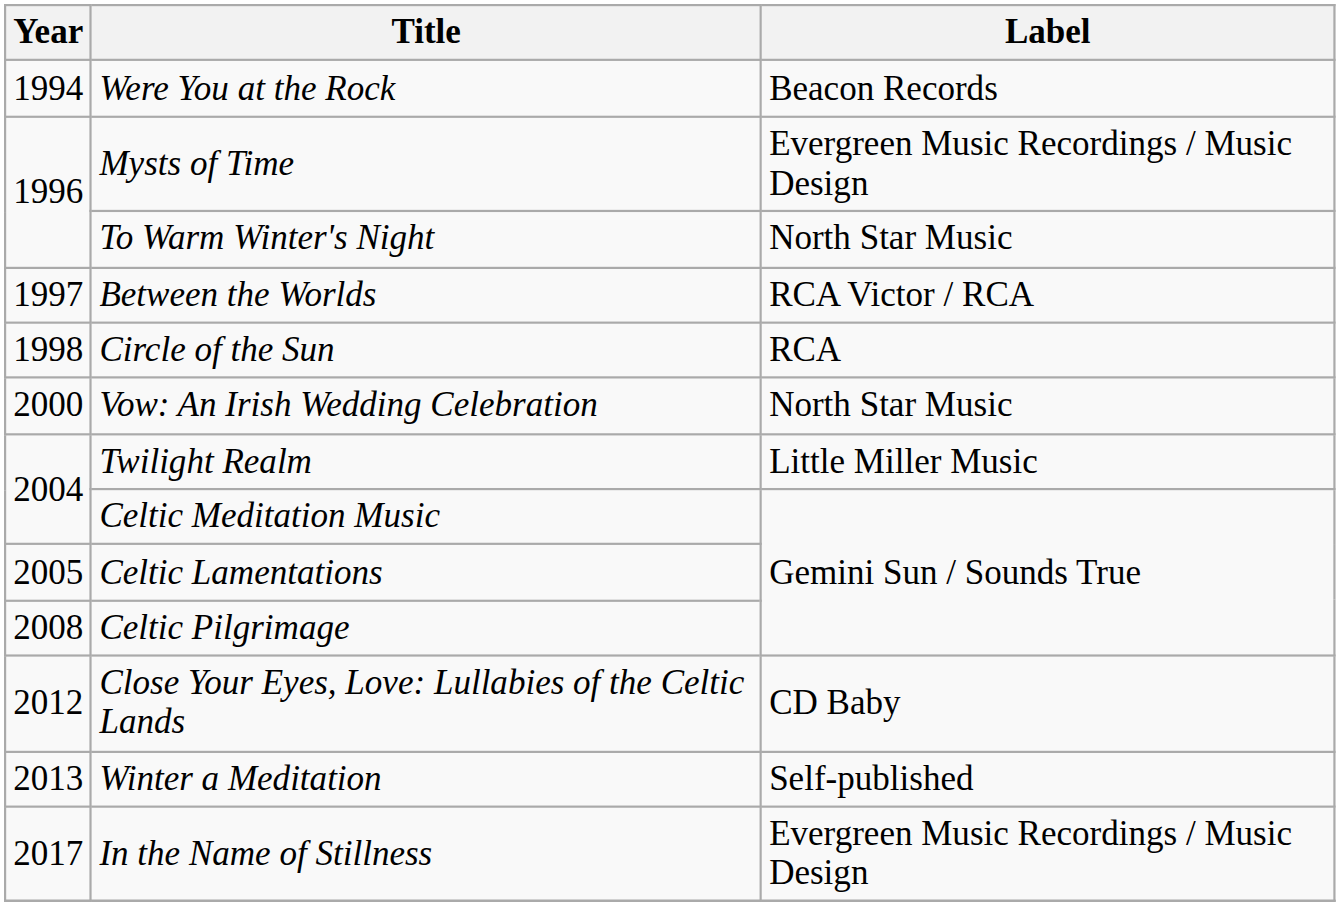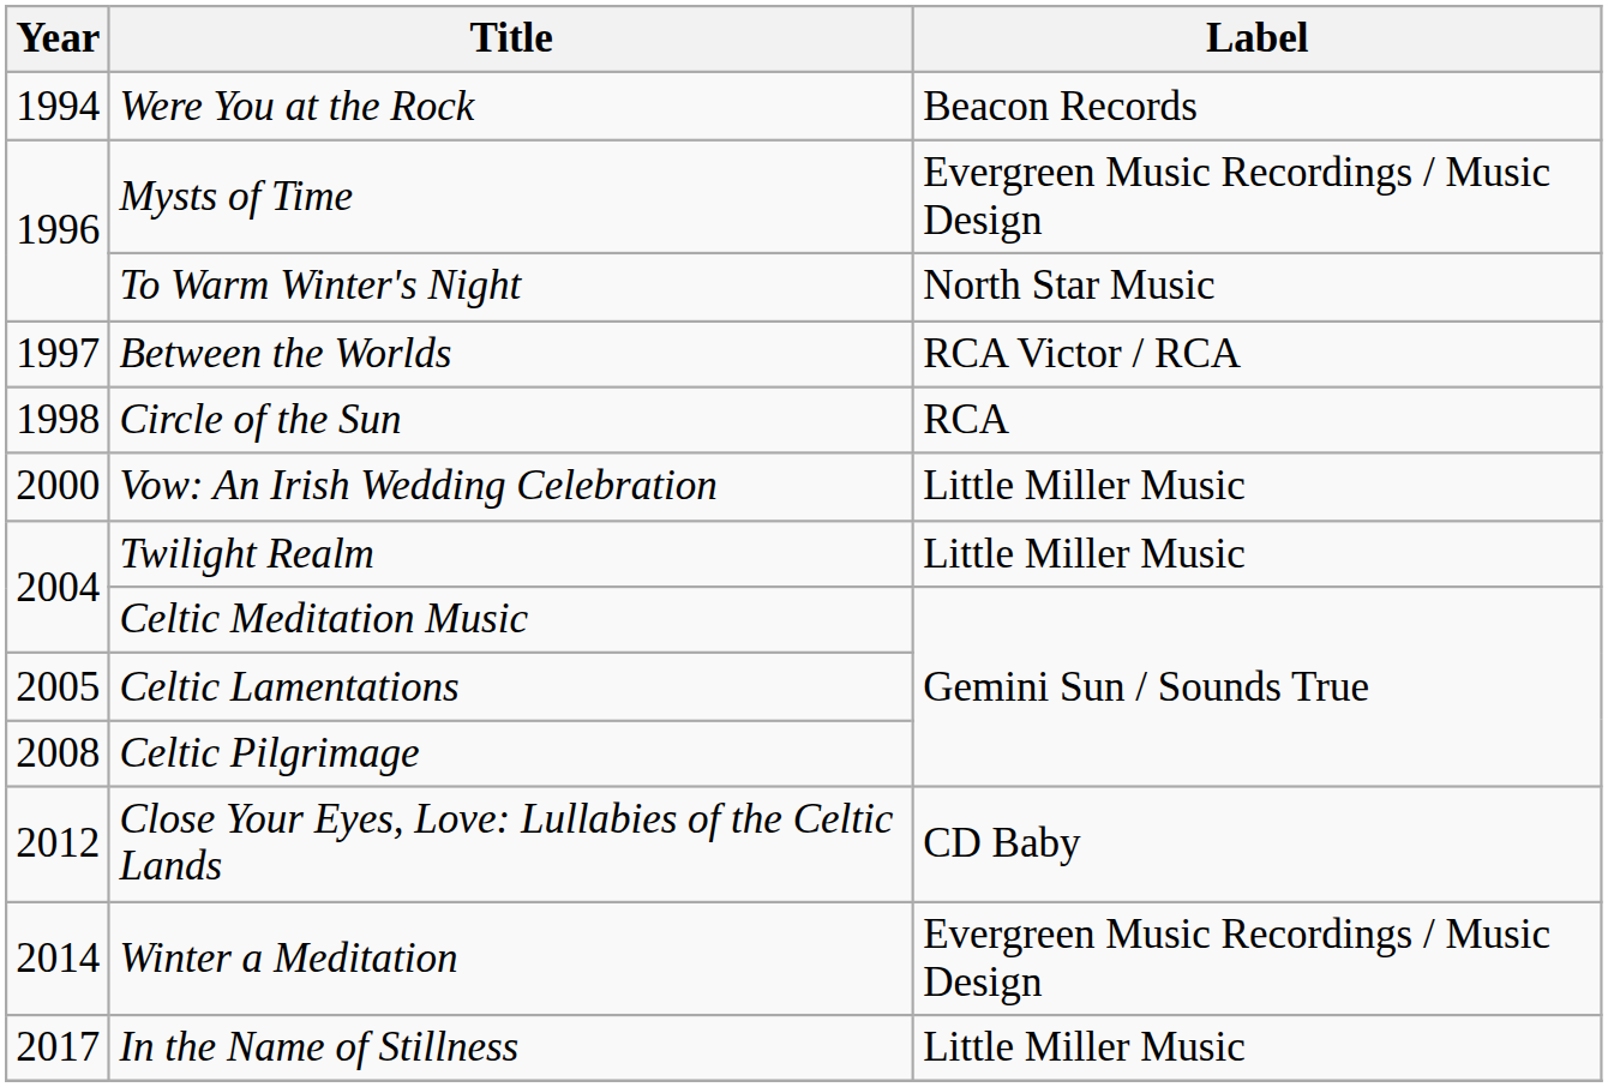Vow: An Irish Wedding Celebration | Label: North Star Music -> Little Miller Music
Winter a Meditation | Year: 2013 -> 2014
Winter a Meditation | Label: Self-published -> Evergreen Music Recordings / Music Design
In the Name of Stillness | Label: Evergreen Music Recordings / Music Design -> Little Miller Music
